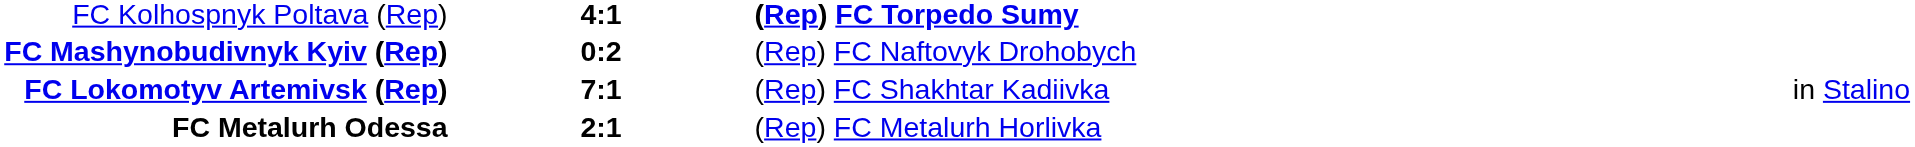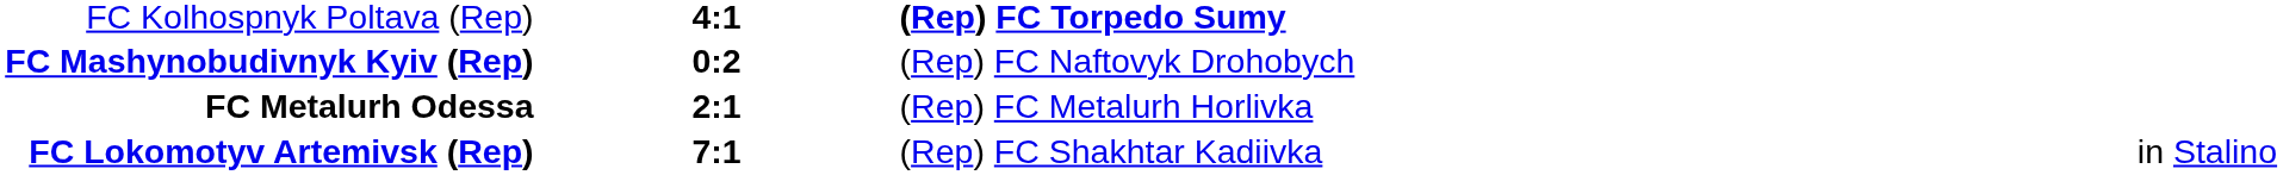rows swapped: FC Lokomotyv Artemivsk (Rep) <-> FC Metalurh Odessa
